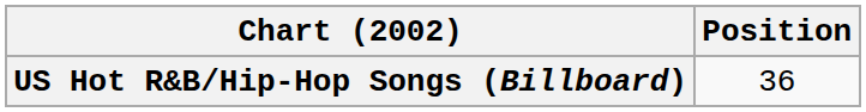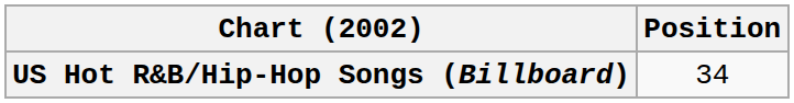US Hot R&B/Hip-Hop Songs (Billboard) | Position: 36 -> 34
